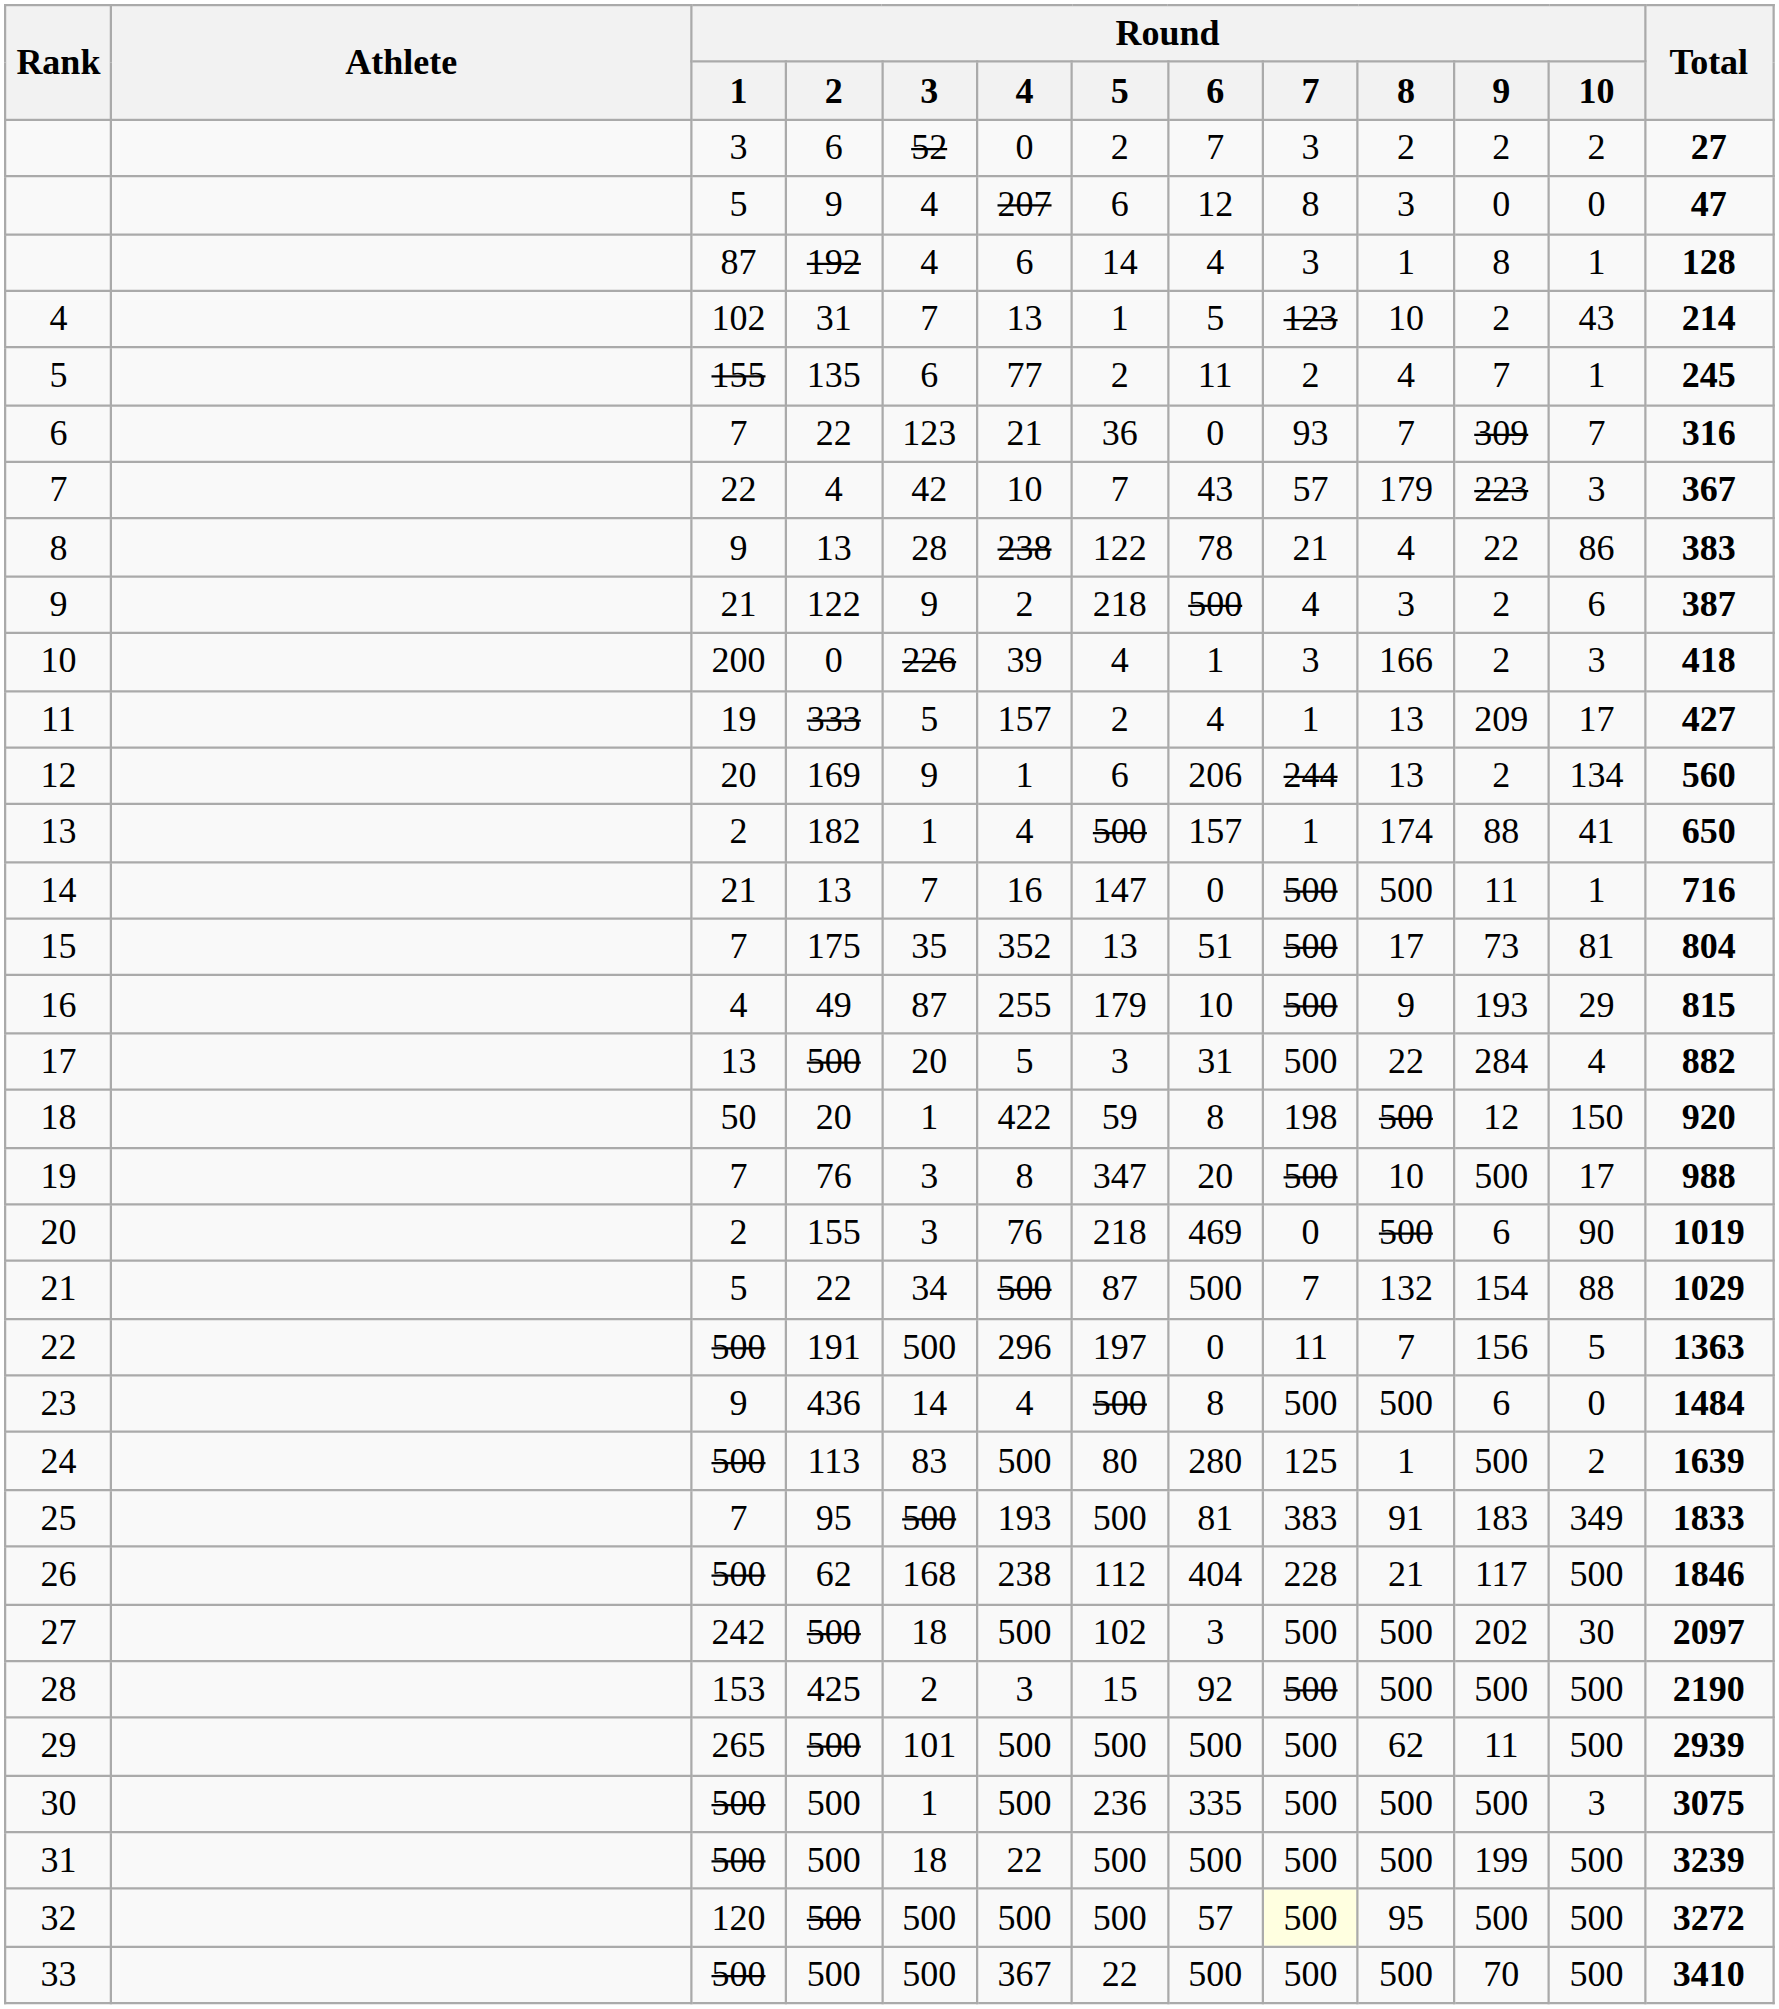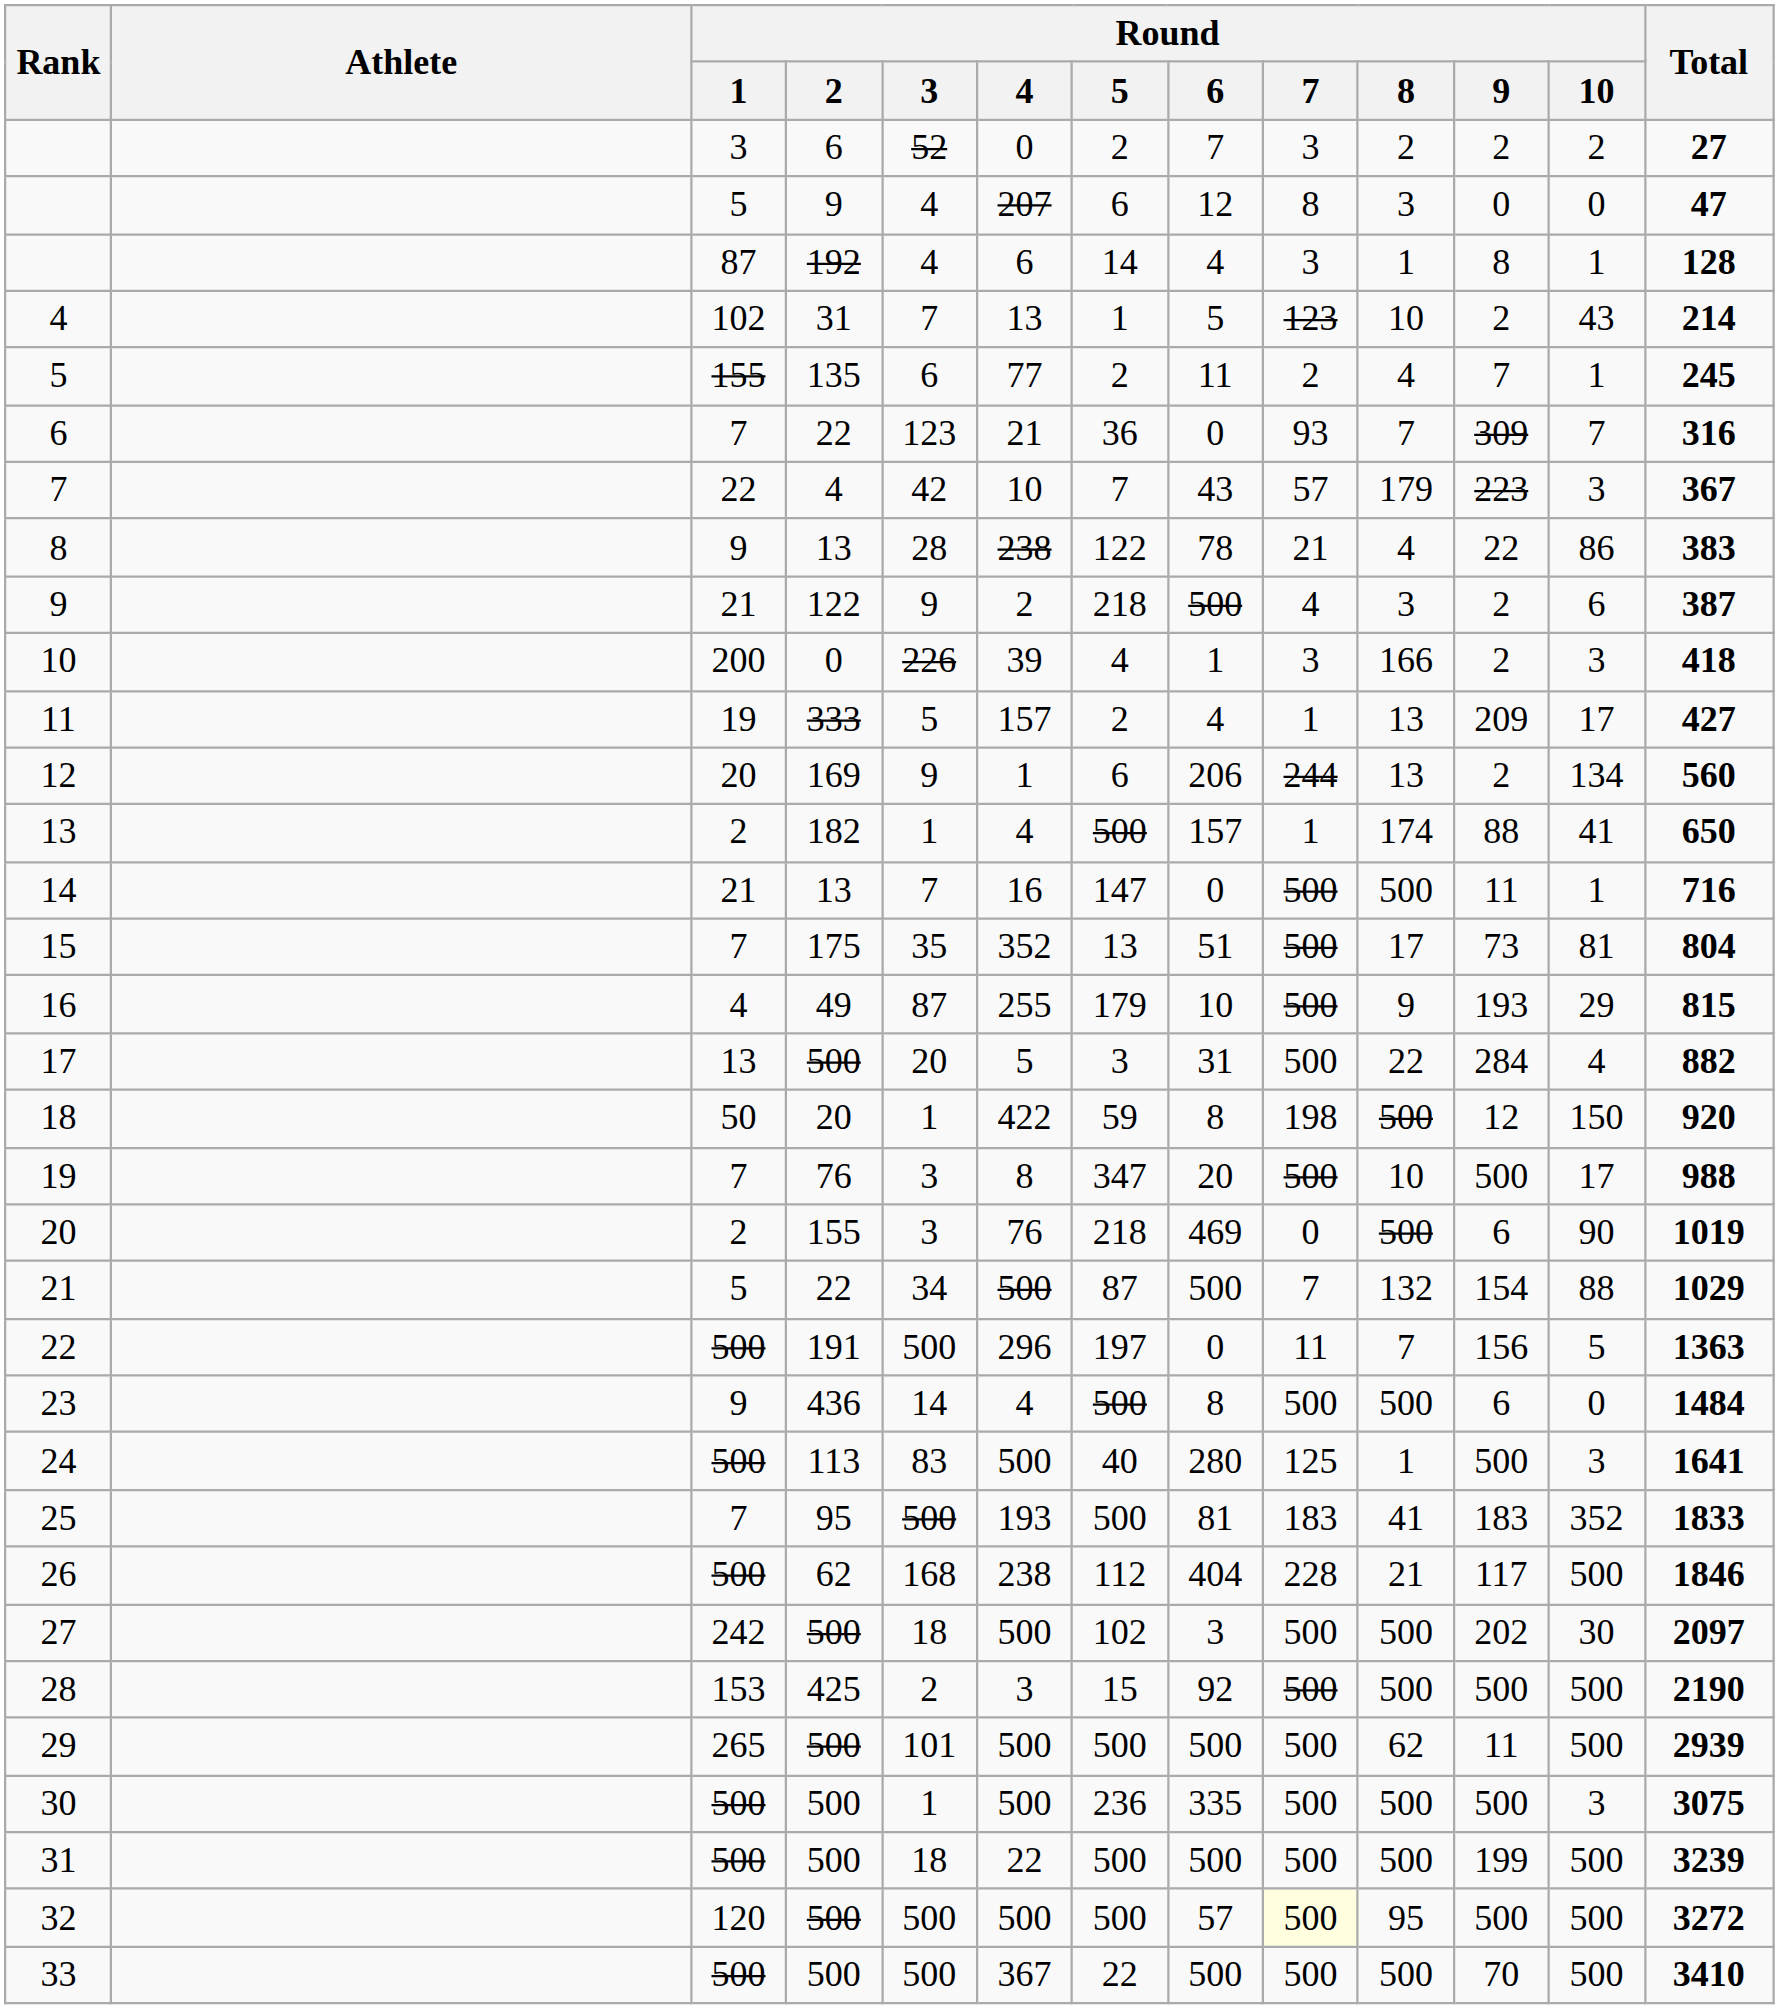24 | Round / 5: 80 -> 40
24 | Round / 10: 2 -> 3
24 | Total: 1639 -> 1641
25 | Round / 7: 383 -> 183
25 | Round / 8: 91 -> 41
25 | Round / 10: 349 -> 352
